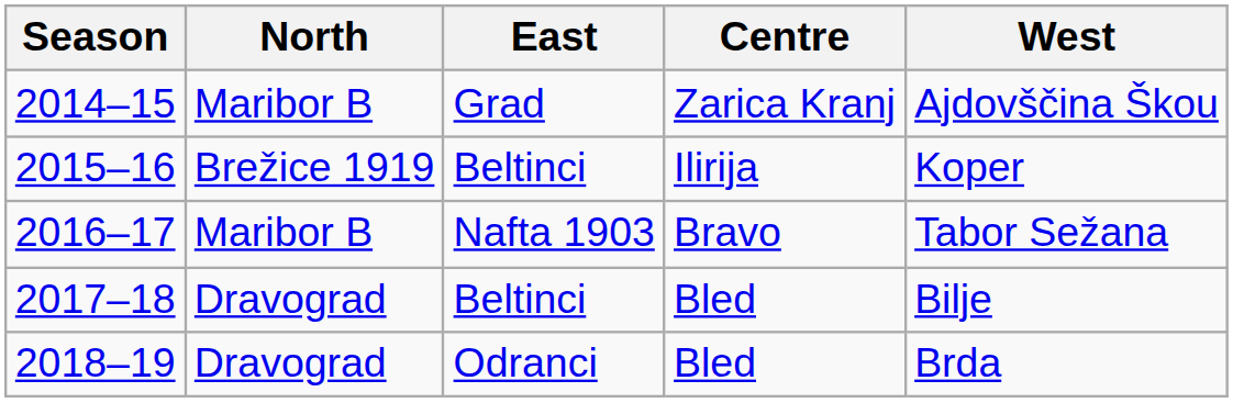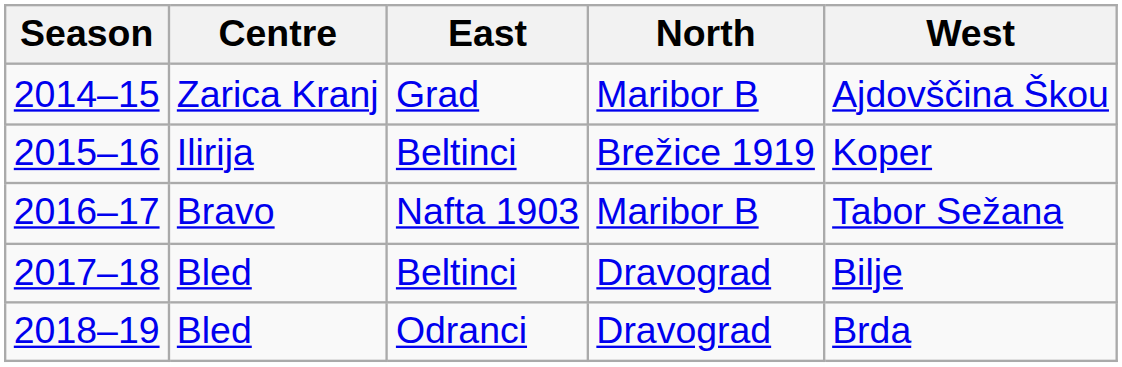columns swapped: Centre <-> North
